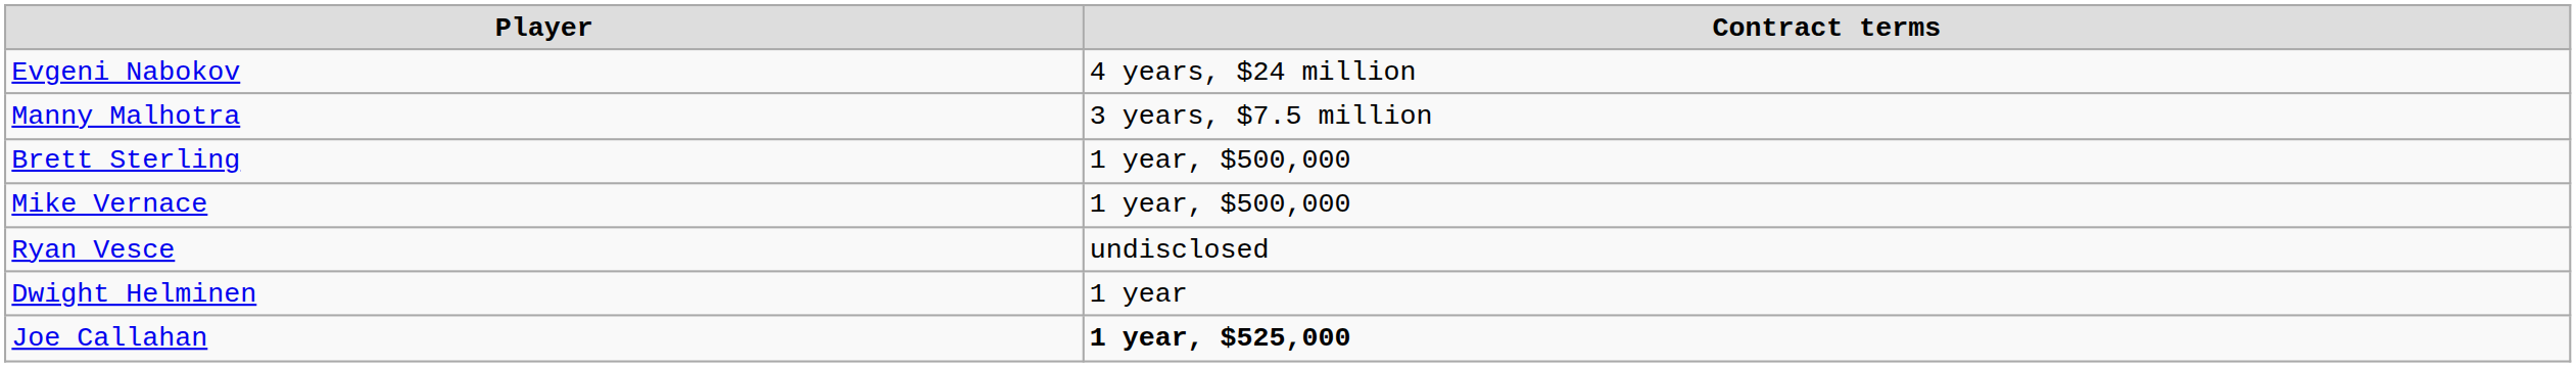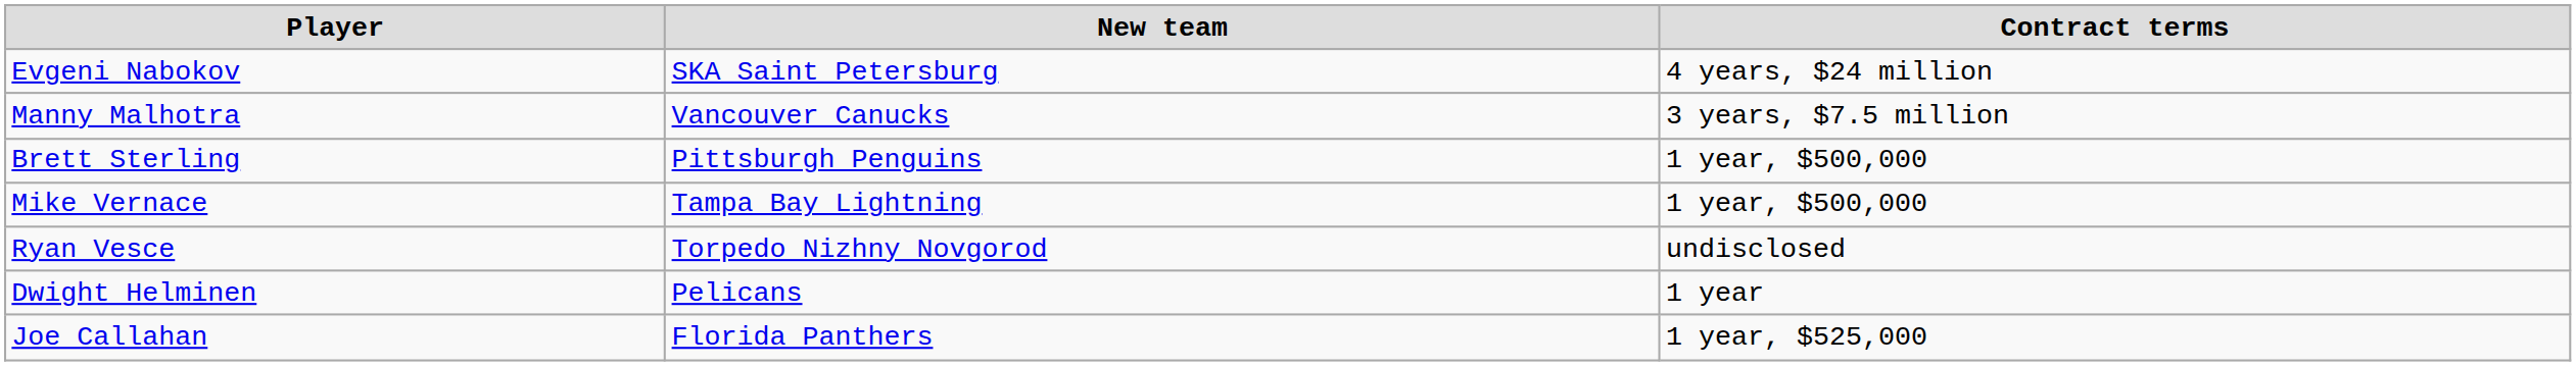+ column: New team | SKA Saint Petersburg | Vancouver Canucks | Pittsburgh Penguins | Tampa Bay Lightning | Torpedo Nizhny Novgorod | Pelicans | Florida Panthers
Joe Callahan | Contract terms: bold -> normal
